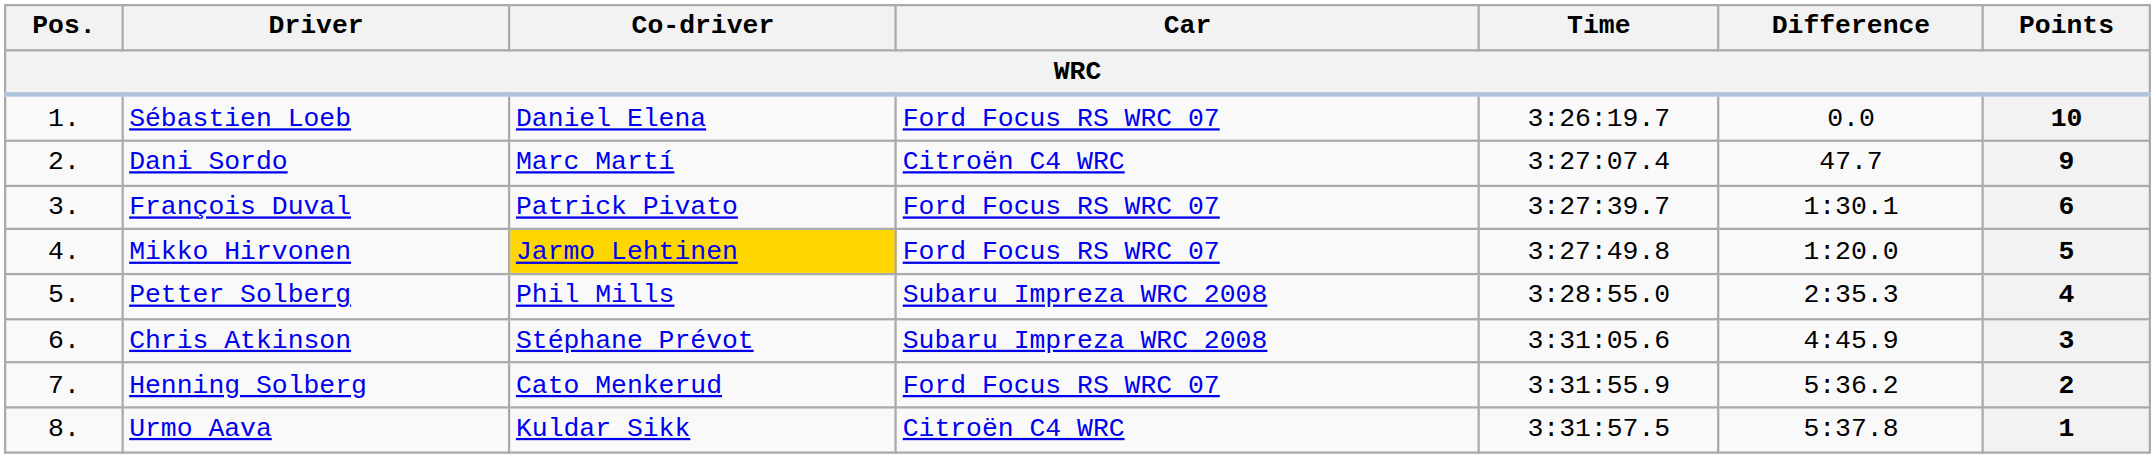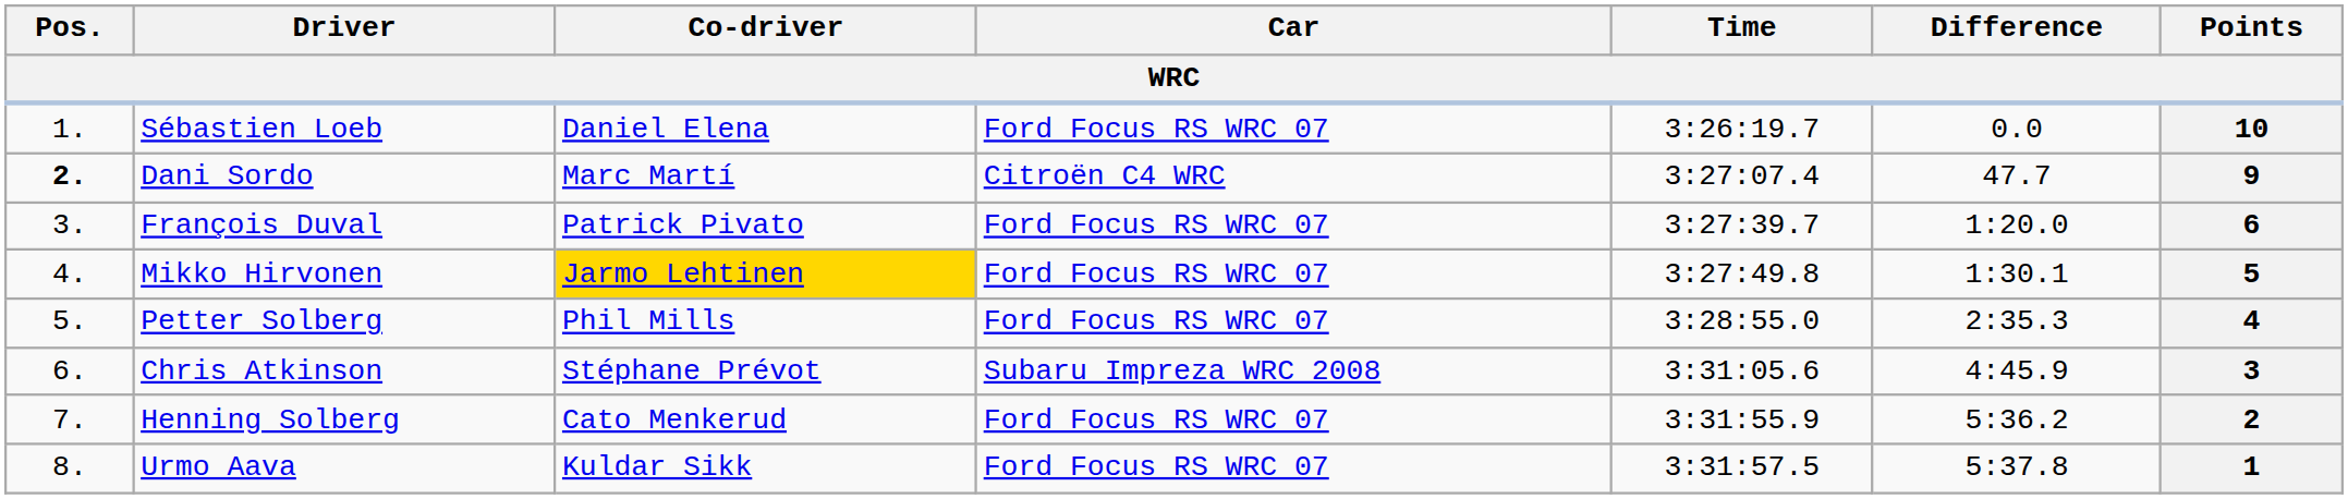Dani Sordo | Pos.: normal -> bold
François Duval | Difference: 1:30.1 -> 1:20.0
Mikko Hirvonen | Difference: 1:20.0 -> 1:30.1
Petter Solberg | Car: Subaru Impreza WRC 2008 -> Ford Focus RS WRC 07
Urmo Aava | Car: Citroën C4 WRC -> Ford Focus RS WRC 07
